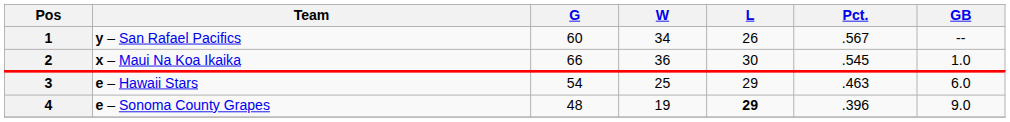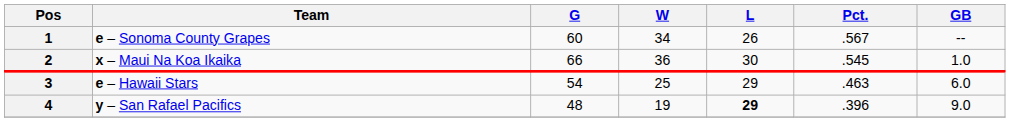1 | Team: y – San Rafael Pacifics -> e – Sonoma County Grapes
4 | Team: e – Sonoma County Grapes -> y – San Rafael Pacifics
